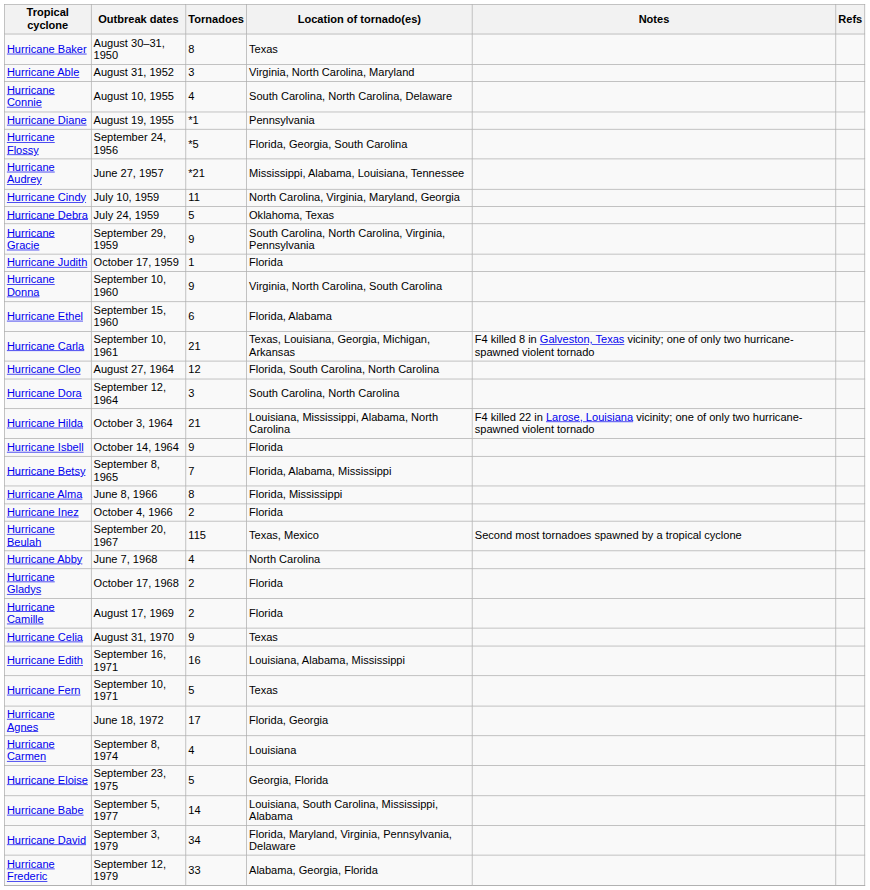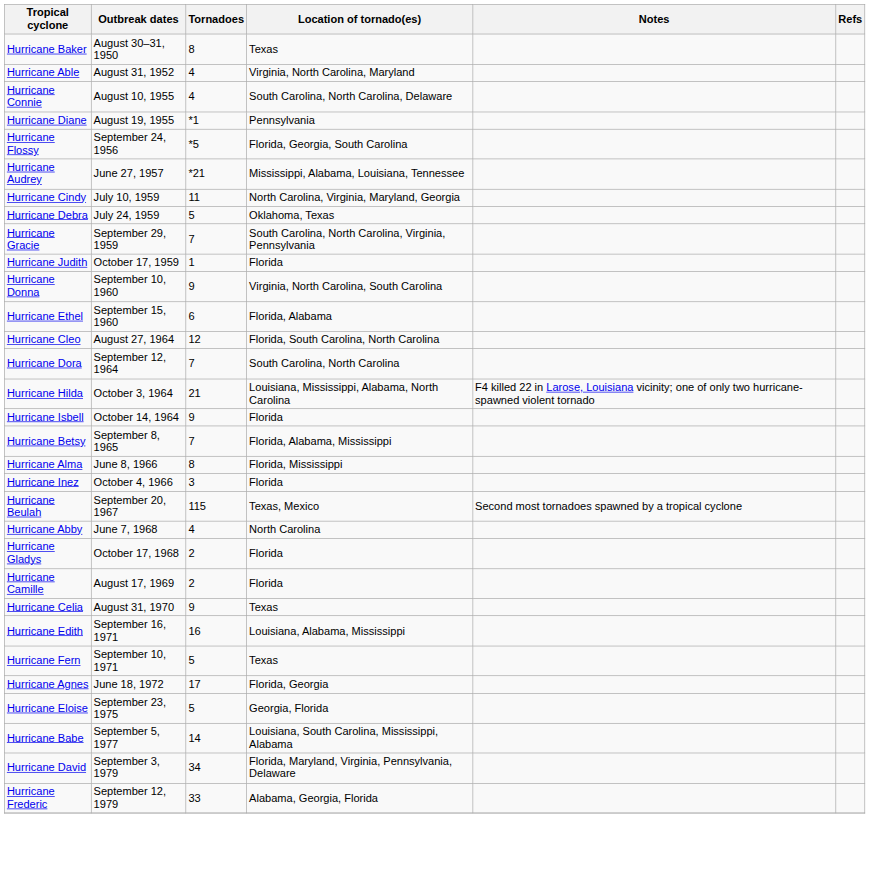Hurricane Able | Tornadoes: 3 -> 4
Hurricane Gracie | Tornadoes: 9 -> 7
- row: Hurricane Carla | September 10, 1961 | 21 | Texas, Louisiana, Georgia, Michigan, Arkansas | F4 killed 8 in Galveston, Texas vicinity; one of only two hurricane-spawned violent tornado
Hurricane Dora | Tornadoes: 3 -> 7
Hurricane Inez | Tornadoes: 2 -> 3
- row: Hurricane Carmen | September 8, 1974 | 4 | Louisiana
